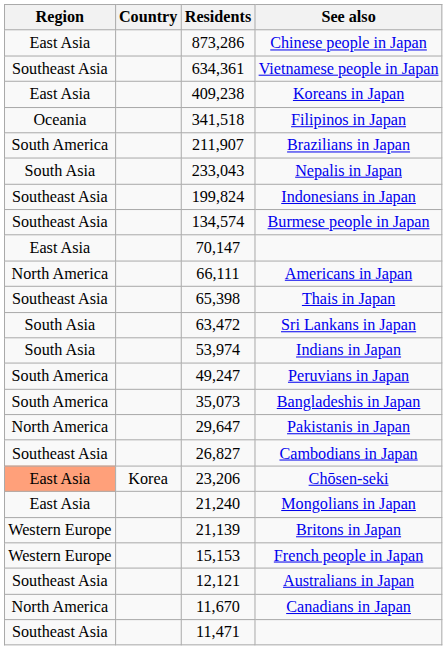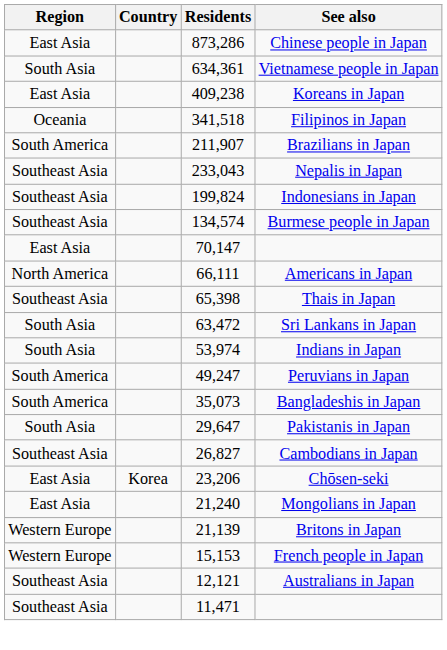Vietnamese people in Japan | Region: Southeast Asia -> South Asia
Nepalis in Japan | Region: South Asia -> Southeast Asia
Pakistanis in Japan | Region: North America -> South Asia
Chōsen-seki | Region: lightsalmon background -> no background
- row: North America | 11,670 | Canadians in Japan
